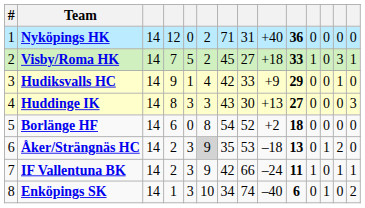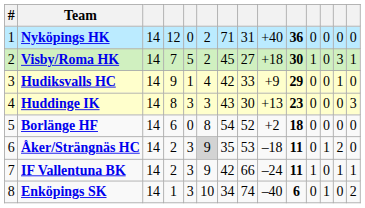Visby/Roma HK | column 10: 33 -> 30
Huddinge IK | column 10: 27 -> 23
Åker/Strängnäs HC | column 10: 13 -> 11
